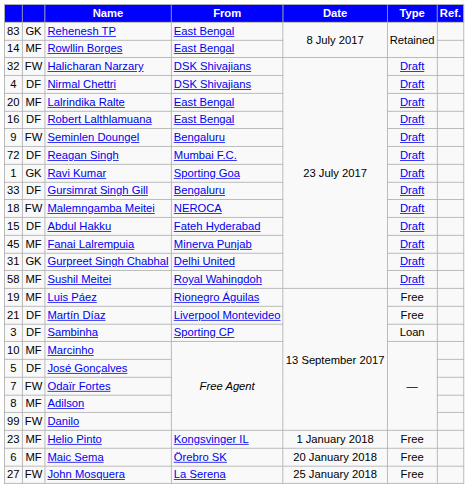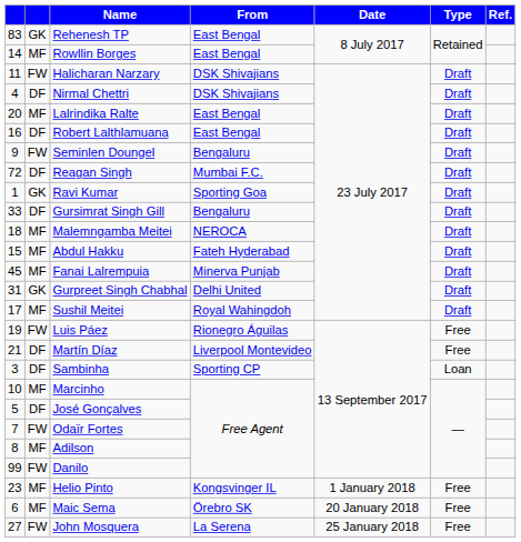Halicharan Narzary | column 1: 32 -> 11
Malemngamba Meitei | column 2: FW -> MF
Abdul Hakku | column 2: DF -> MF
Sushil Meitei | column 1: 58 -> 17
Luis Páez | column 2: MF -> FW
